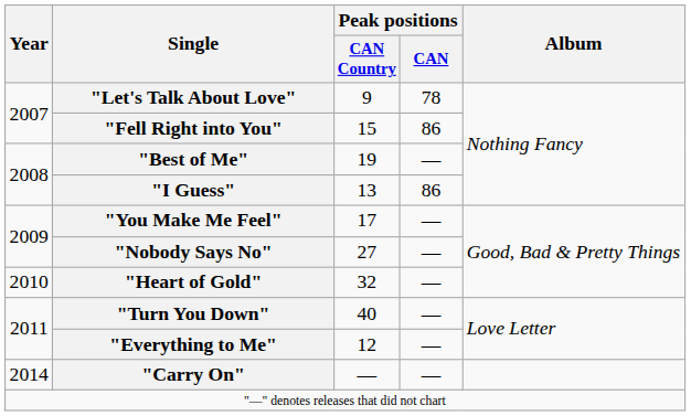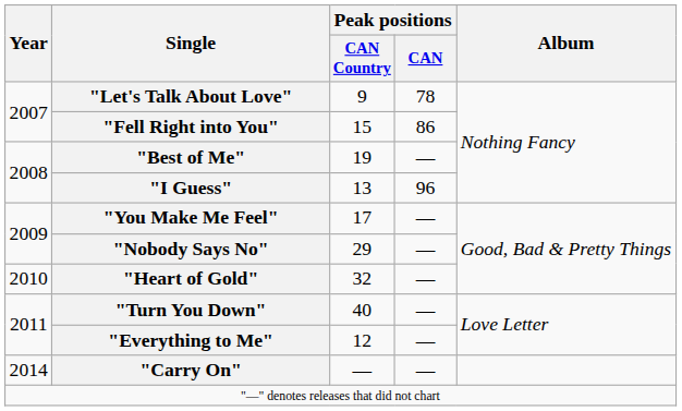"I Guess" | Peak positions / CAN: 86 -> 96
"Nobody Says No" | Peak positions / CAN Country: 27 -> 29
